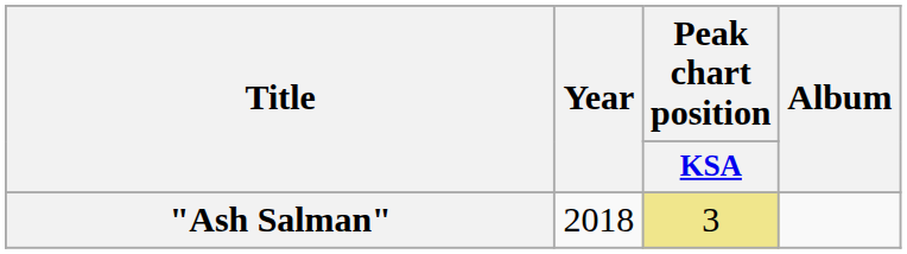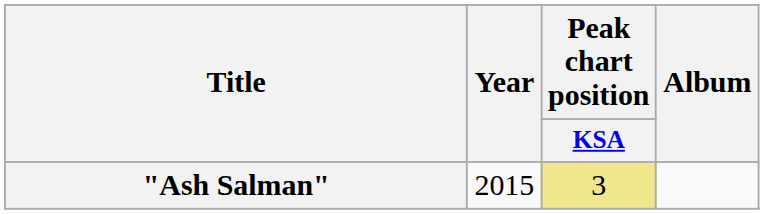"Ash Salman" | Year: 2018 -> 2015
